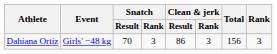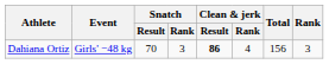Dahiana Ortiz | Clean & jerk / Result: normal -> bold
Dahiana Ortiz | Clean & jerk / Rank: 3 -> 4
